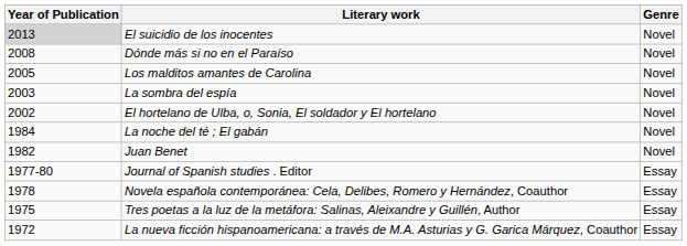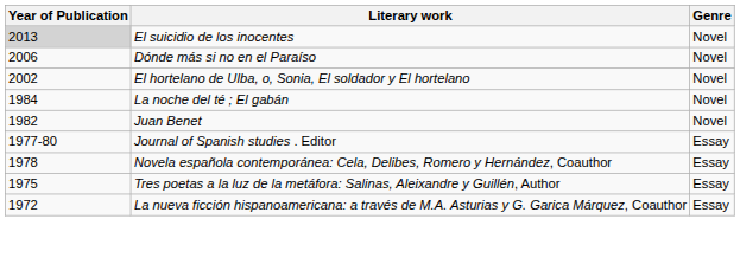Dónde más si no en el Paraíso | Year of Publication: 2008 -> 2006
- row: 2005 | Los malditos amantes de Carolina | Novel
- row: 2003 | La sombra del espía | Novel
